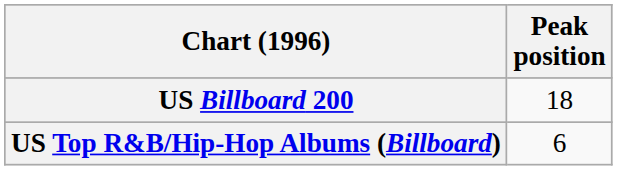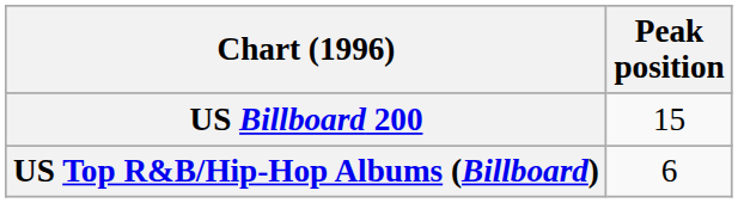US Billboard 200 | Peak position: 18 -> 15
